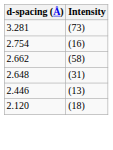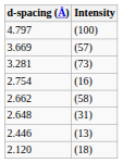+ row: 4.797 | (100)
+ row: 3.669 | (57)
